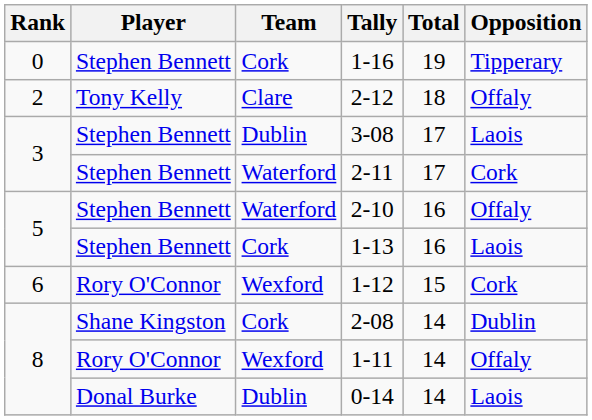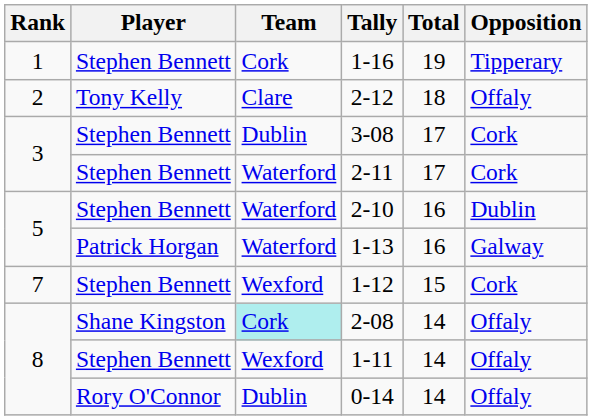1-16 | Rank: 0 -> 1
3-08 | Opposition: Laois -> Cork
2-10 | Opposition: Offaly -> Dublin
1-13 | Player: Stephen Bennett -> Patrick Horgan
1-13 | Team: Cork -> Waterford
1-13 | Opposition: Laois -> Galway
1-12 | Rank: 6 -> 7
1-12 | Player: Rory O'Connor -> Stephen Bennett
2-08 | Team: no background -> paleturquoise background
2-08 | Opposition: Dublin -> Offaly
1-11 | Player: Rory O'Connor -> Stephen Bennett
0-14 | Player: Donal Burke -> Rory O'Connor
0-14 | Opposition: Laois -> Offaly
